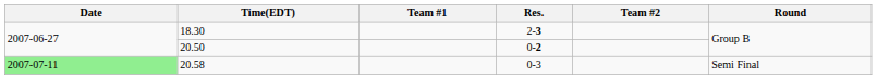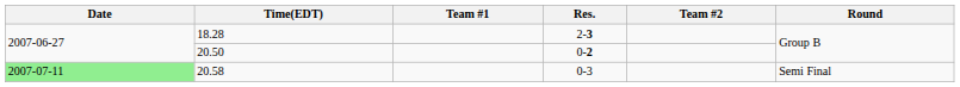2-3 | Time(EDT): 18.30 -> 18.28
